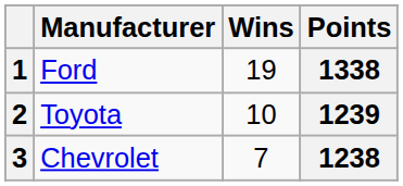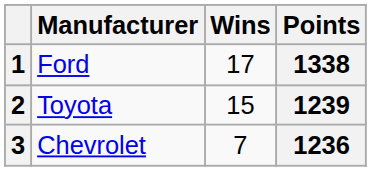1 | Wins: 19 -> 17
2 | Wins: 10 -> 15
3 | Points: 1238 -> 1236
